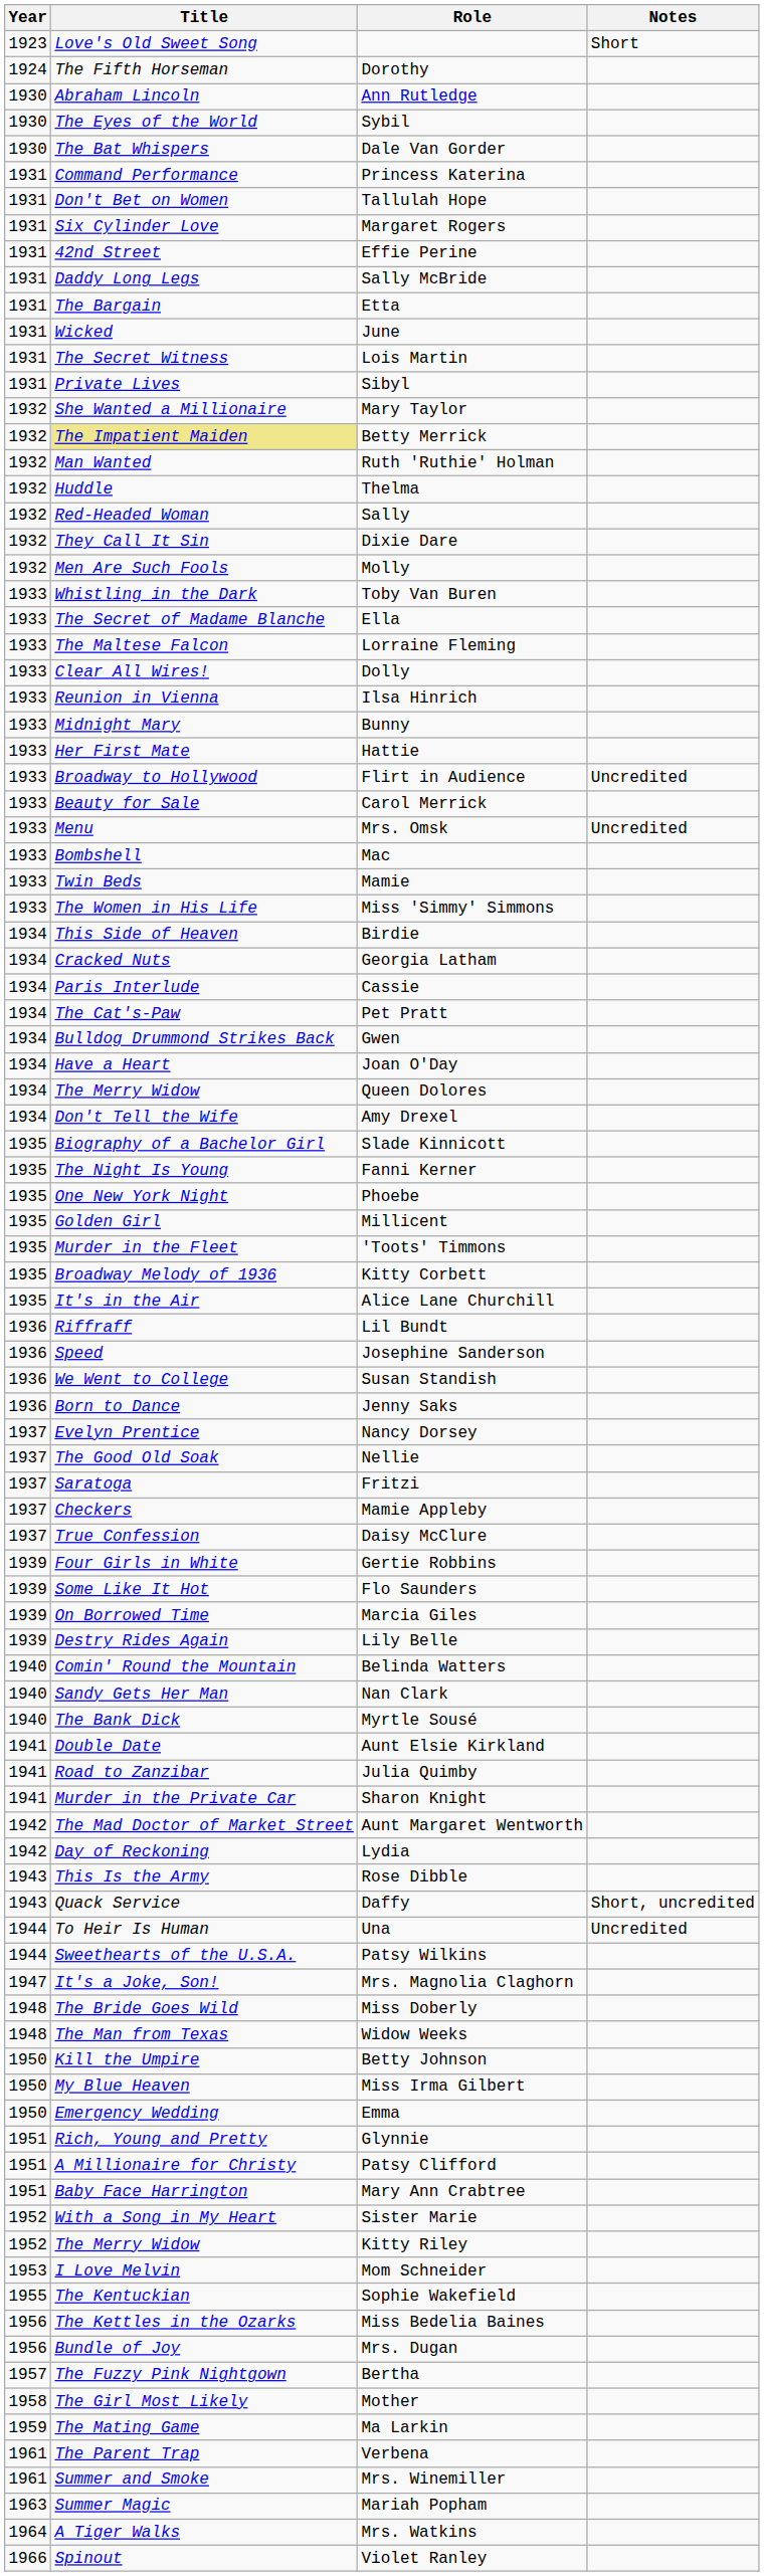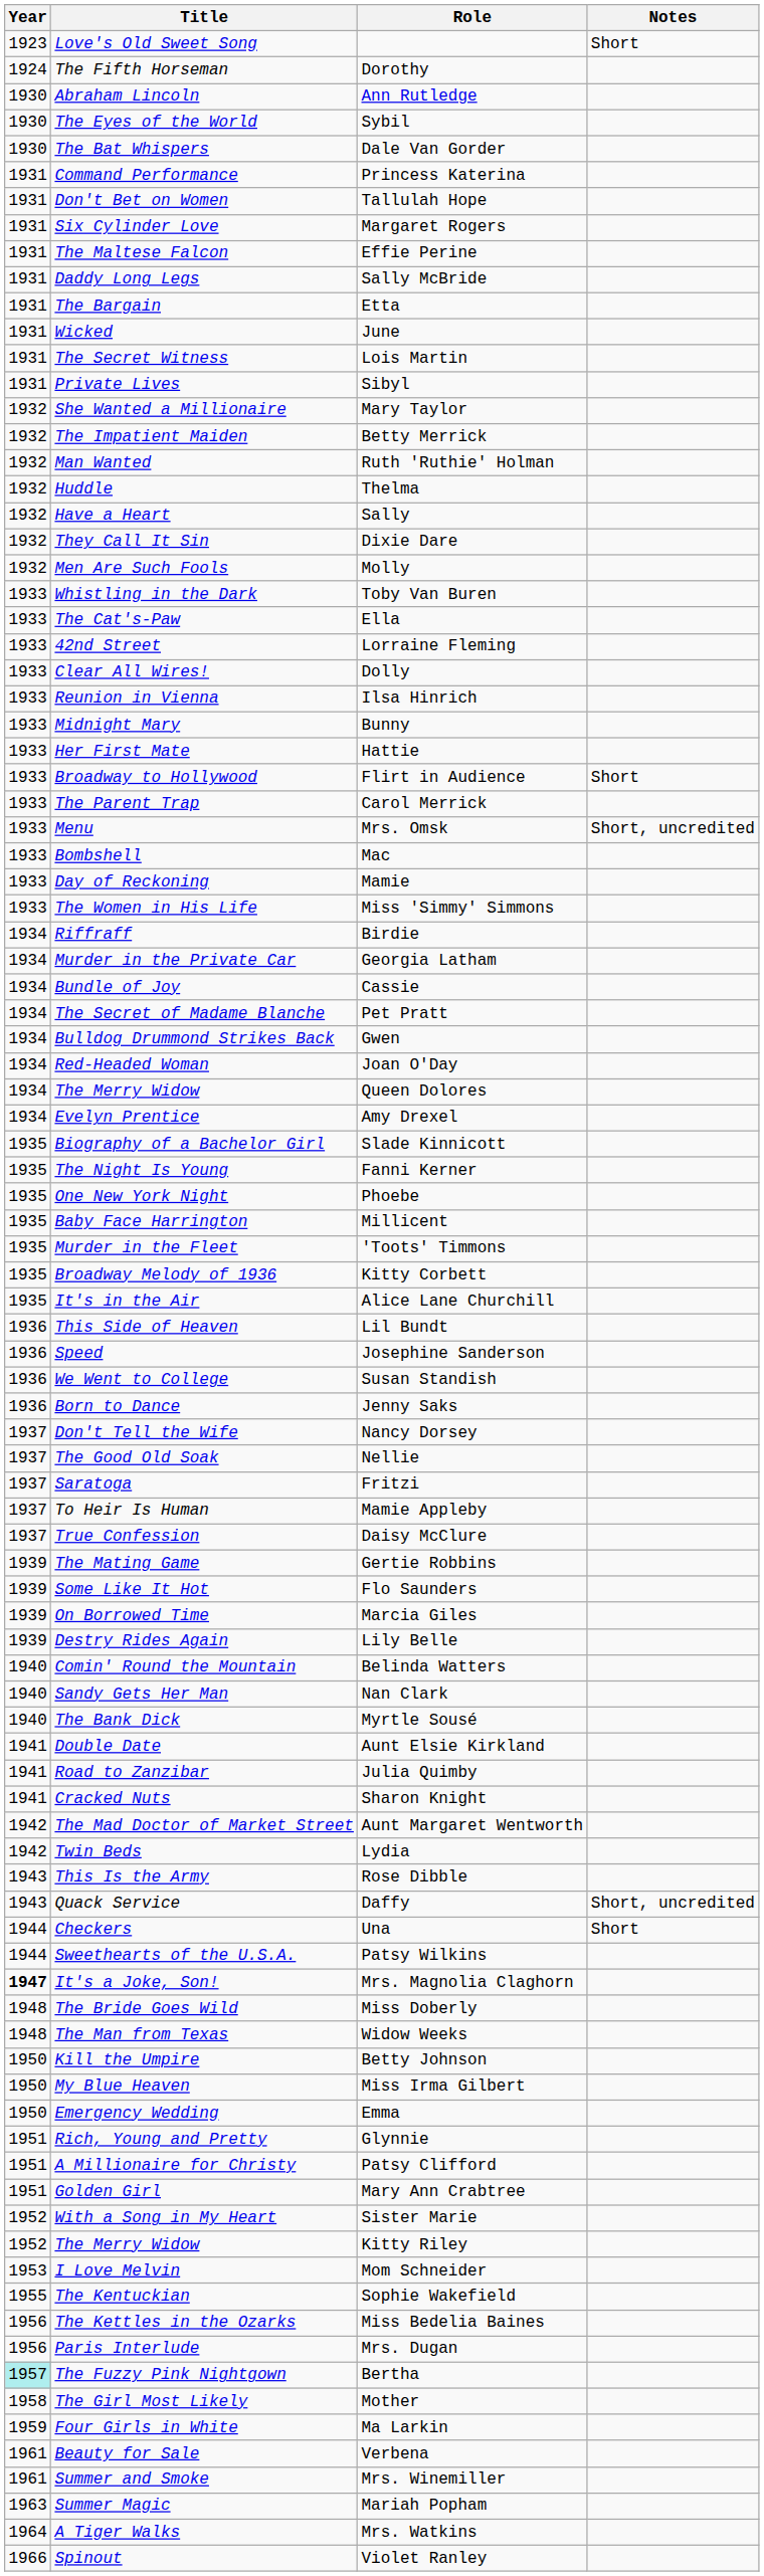Effie Perine | Title: 42nd Street -> The Maltese Falcon
Betty Merrick | Title: khaki background -> no background
Sally | Title: Red-Headed Woman -> Have a Heart
Ella | Title: The Secret of Madame Blanche -> The Cat's-Paw
Lorraine Fleming | Title: The Maltese Falcon -> 42nd Street
Flirt in Audience | Notes: Uncredited -> Short
Carol Merrick | Title: Beauty for Sale -> The Parent Trap
Mrs. Omsk | Notes: Uncredited -> Short, uncredited
Mamie | Title: Twin Beds -> Day of Reckoning
Birdie | Title: This Side of Heaven -> Riffraff
Georgia Latham | Title: Cracked Nuts -> Murder in the Private Car
Cassie | Title: Paris Interlude -> Bundle of Joy
Pet Pratt | Title: The Cat's-Paw -> The Secret of Madame Blanche
Joan O'Day | Title: Have a Heart -> Red-Headed Woman
Amy Drexel | Title: Don't Tell the Wife -> Evelyn Prentice
Millicent | Title: Golden Girl -> Baby Face Harrington
Lil Bundt | Title: Riffraff -> This Side of Heaven
Nancy Dorsey | Title: Evelyn Prentice -> Don't Tell the Wife
Mamie Appleby | Title: Checkers -> To Heir Is Human
Gertie Robbins | Title: Four Girls in White -> The Mating Game
Sharon Knight | Title: Murder in the Private Car -> Cracked Nuts
Lydia | Title: Day of Reckoning -> Twin Beds
Una | Title: To Heir Is Human -> Checkers
Una | Notes: Uncredited -> Short
Mrs. Magnolia Claghorn | Year: normal -> bold
Mary Ann Crabtree | Title: Baby Face Harrington -> Golden Girl
Mrs. Dugan | Title: Bundle of Joy -> Paris Interlude
Bertha | Year: no background -> paleturquoise background
Ma Larkin | Title: The Mating Game -> Four Girls in White
Verbena | Title: The Parent Trap -> Beauty for Sale
